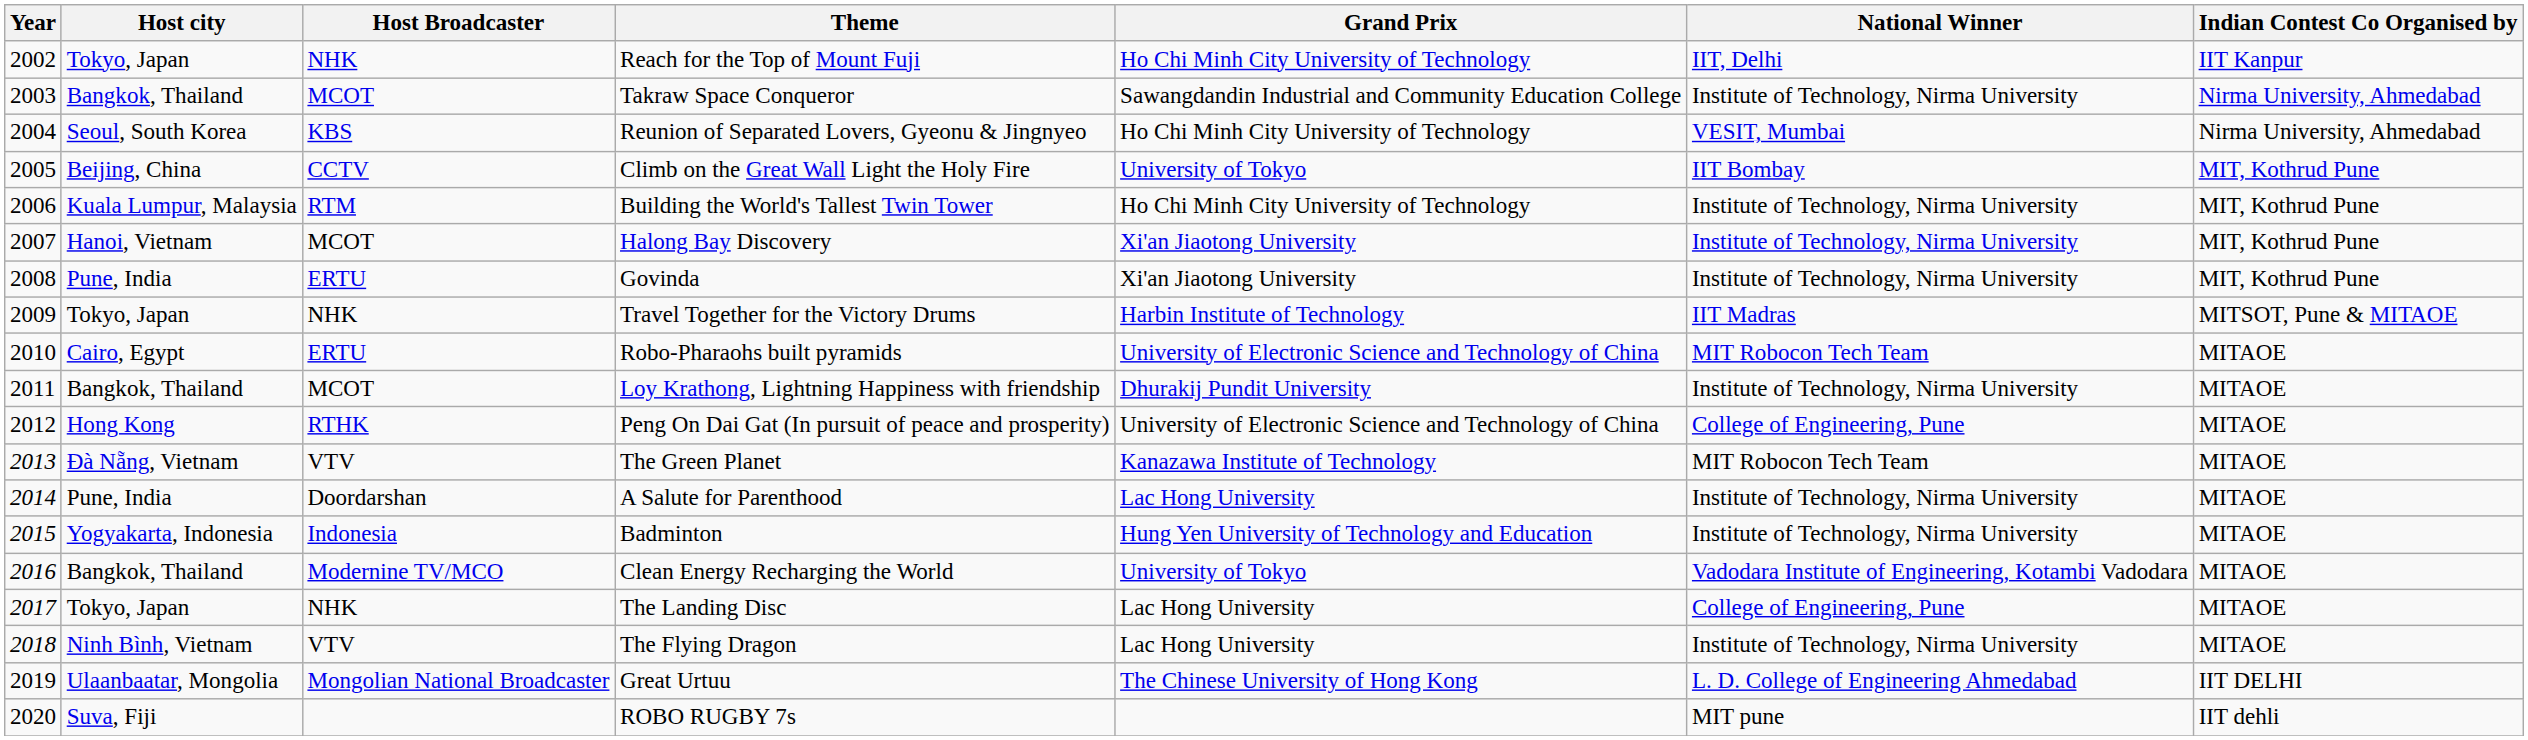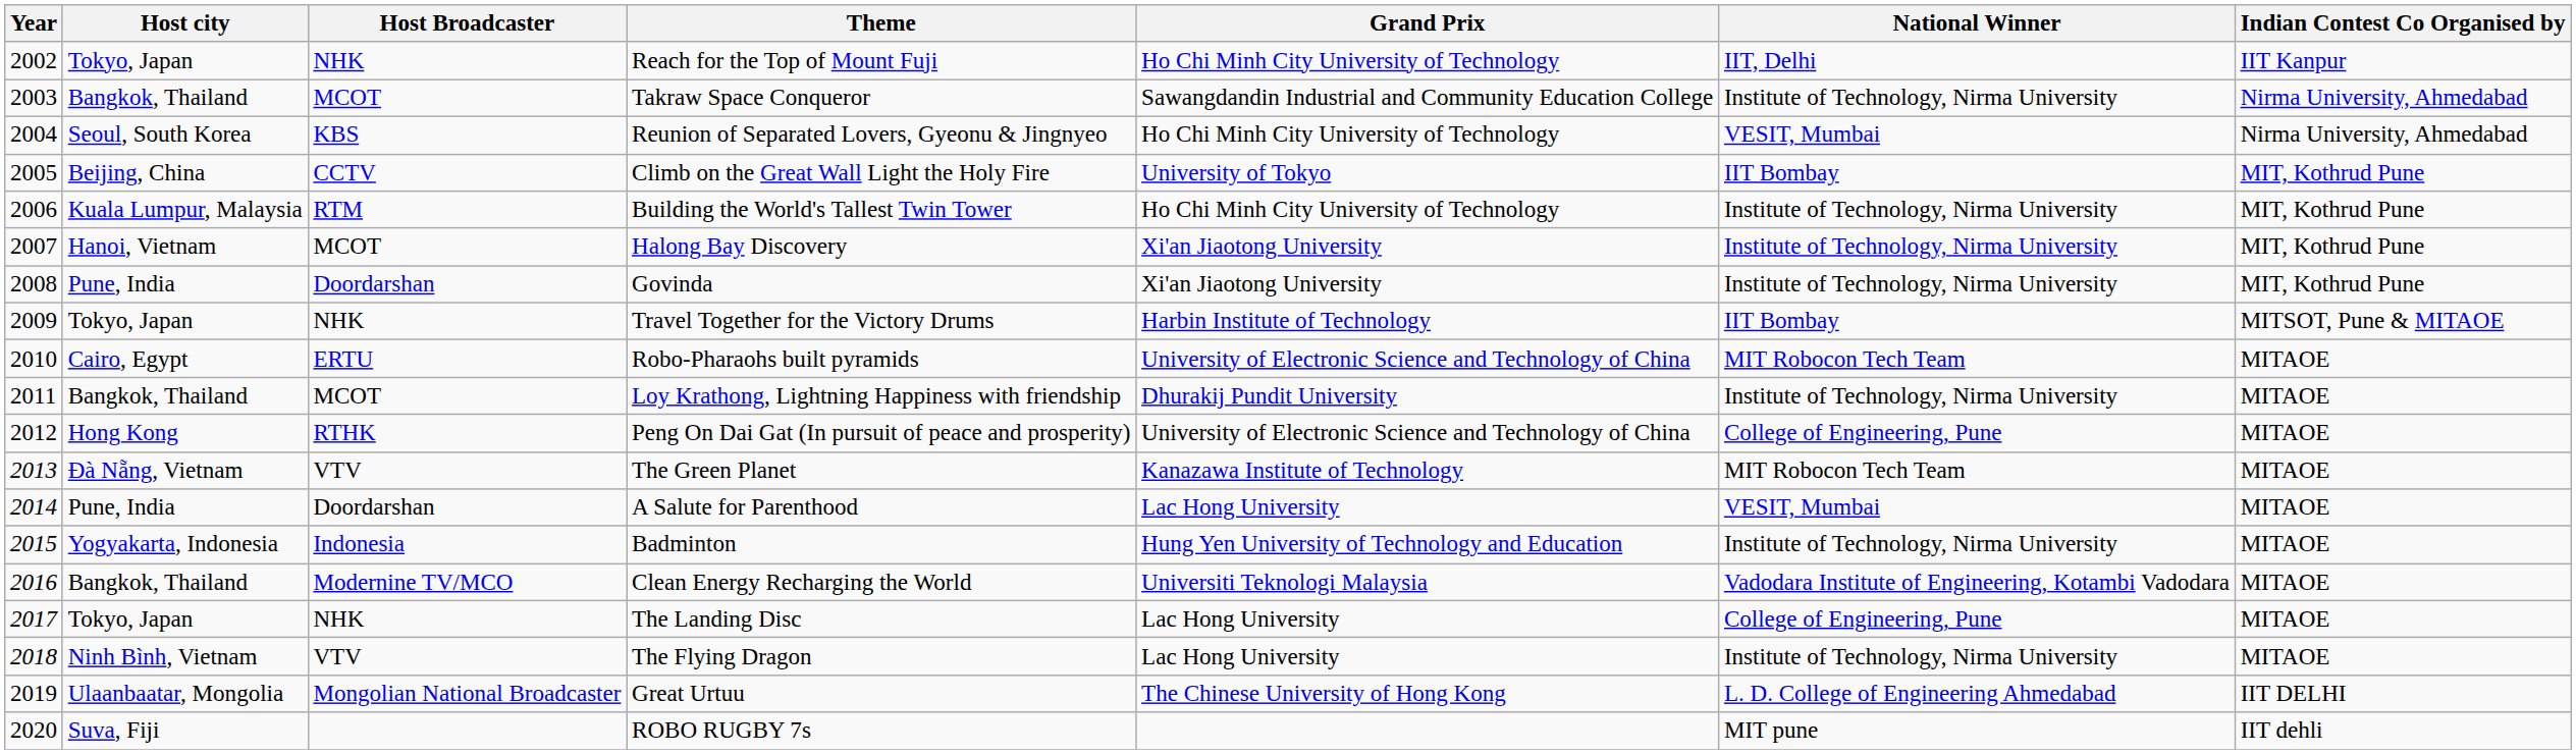Govinda | Host Broadcaster: ERTU -> Doordarshan
Travel Together for the Victory Drums | National Winner: IIT Madras -> IIT Bombay
A Salute for Parenthood | National Winner: Institute of Technology, Nirma University -> VESIT, Mumbai
Clean Energy Recharging the World | Grand Prix: University of Tokyo -> Universiti Teknologi Malaysia
